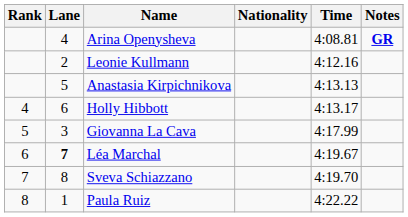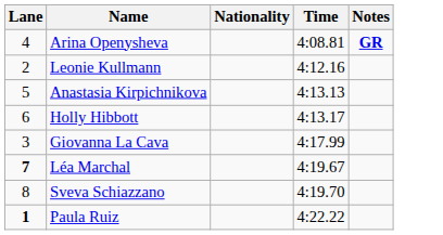- column: Rank | 4 | 5 | 6 | 7 | 8
Paula Ruiz | Lane: normal -> bold
